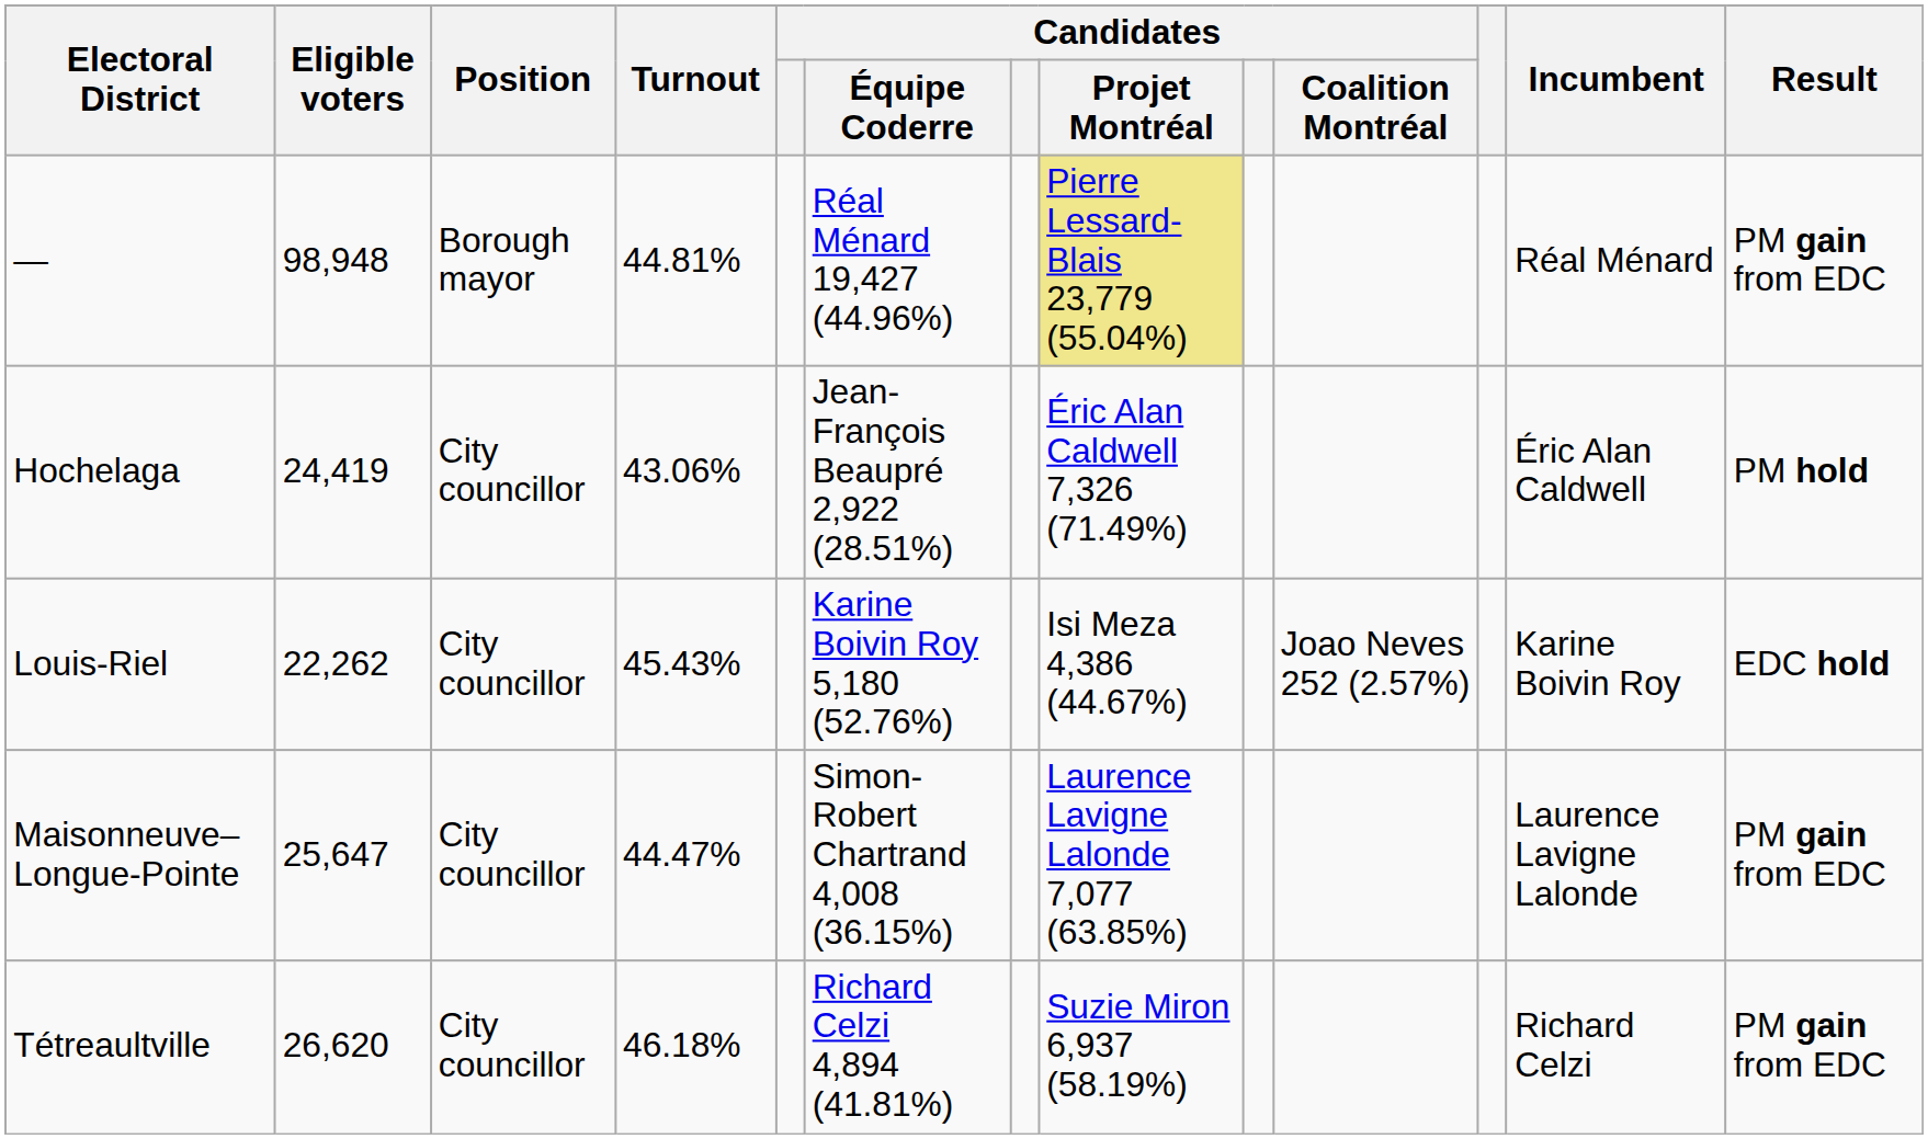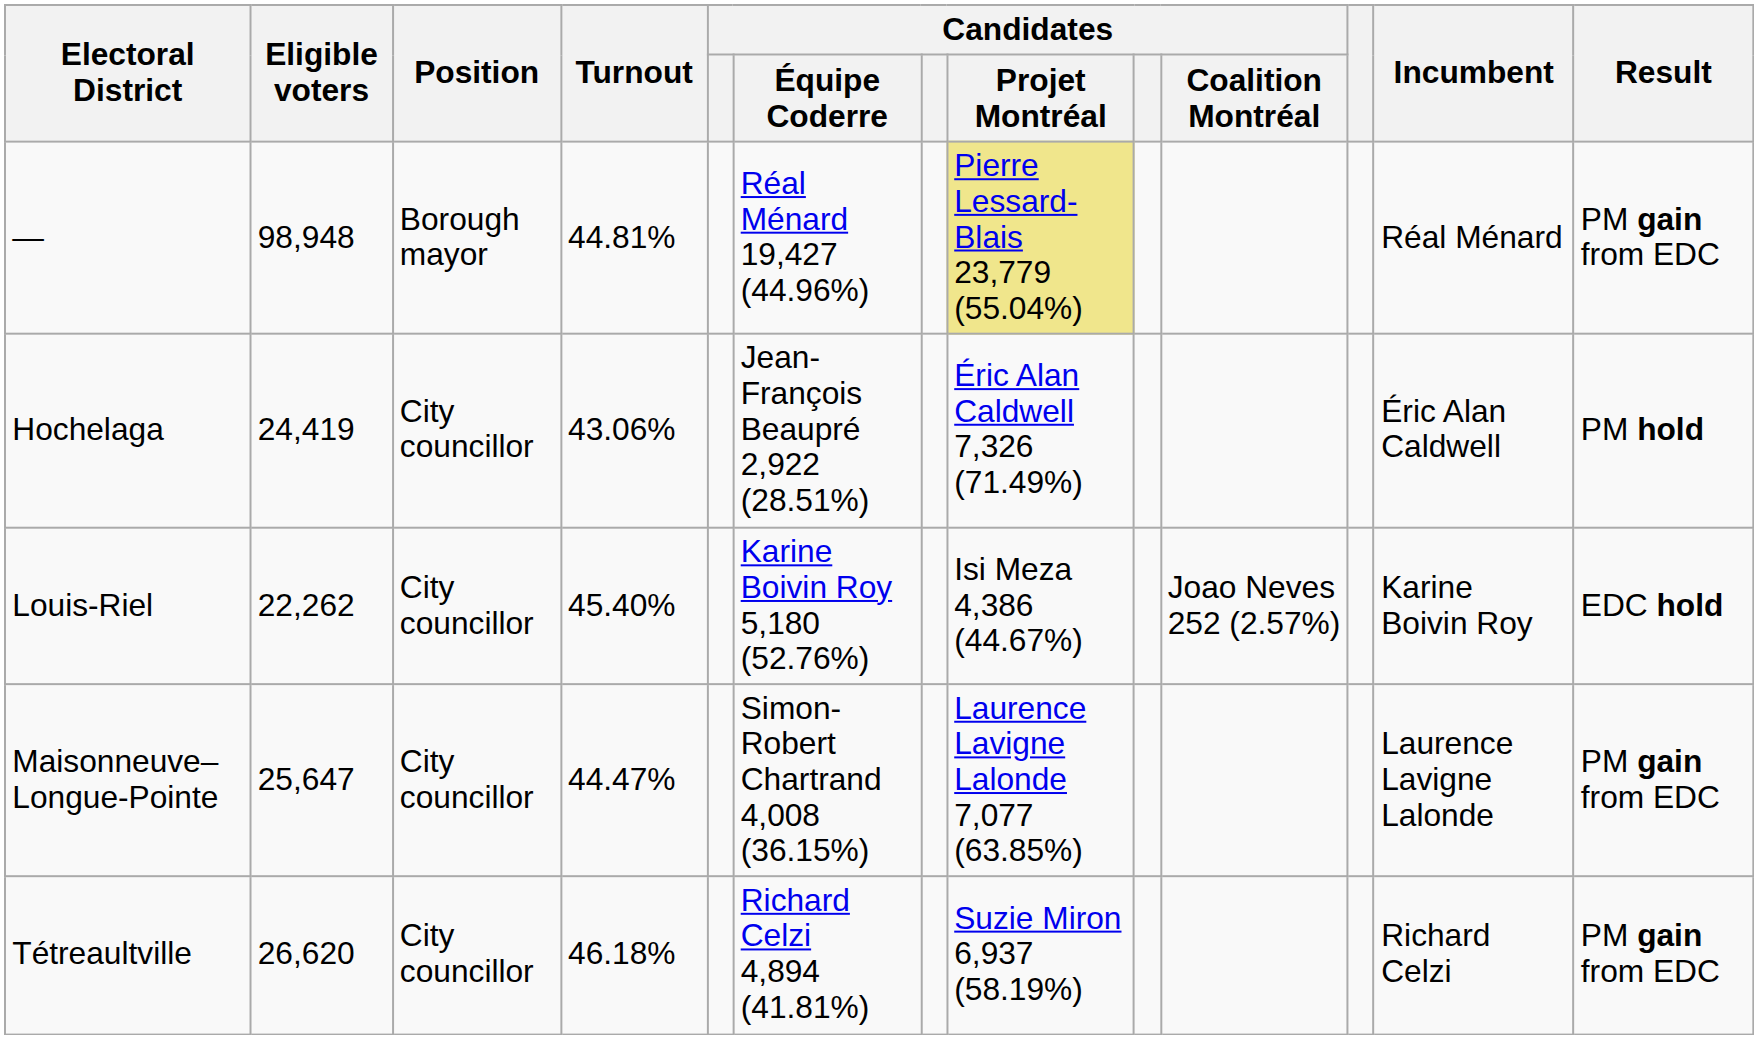Louis-Riel | Turnout: 45.43% -> 45.40%
